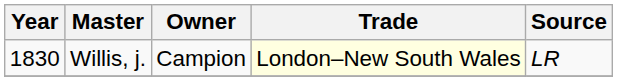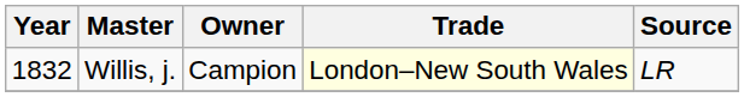Willis, j. | Year: 1830 -> 1832
